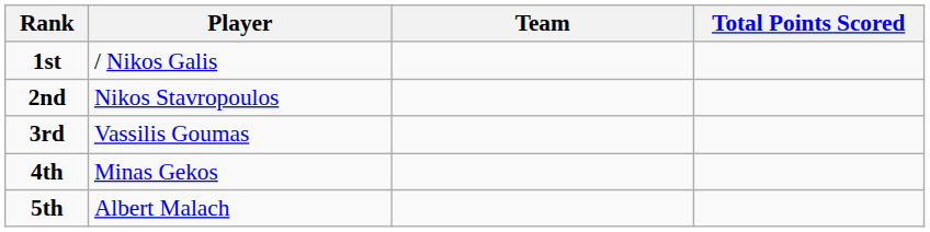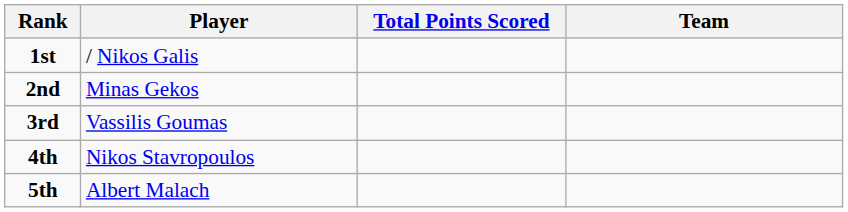columns swapped: Team <-> Total Points Scored
2nd | Player: Nikos Stavropoulos -> Minas Gekos
4th | Player: Minas Gekos -> Nikos Stavropoulos
